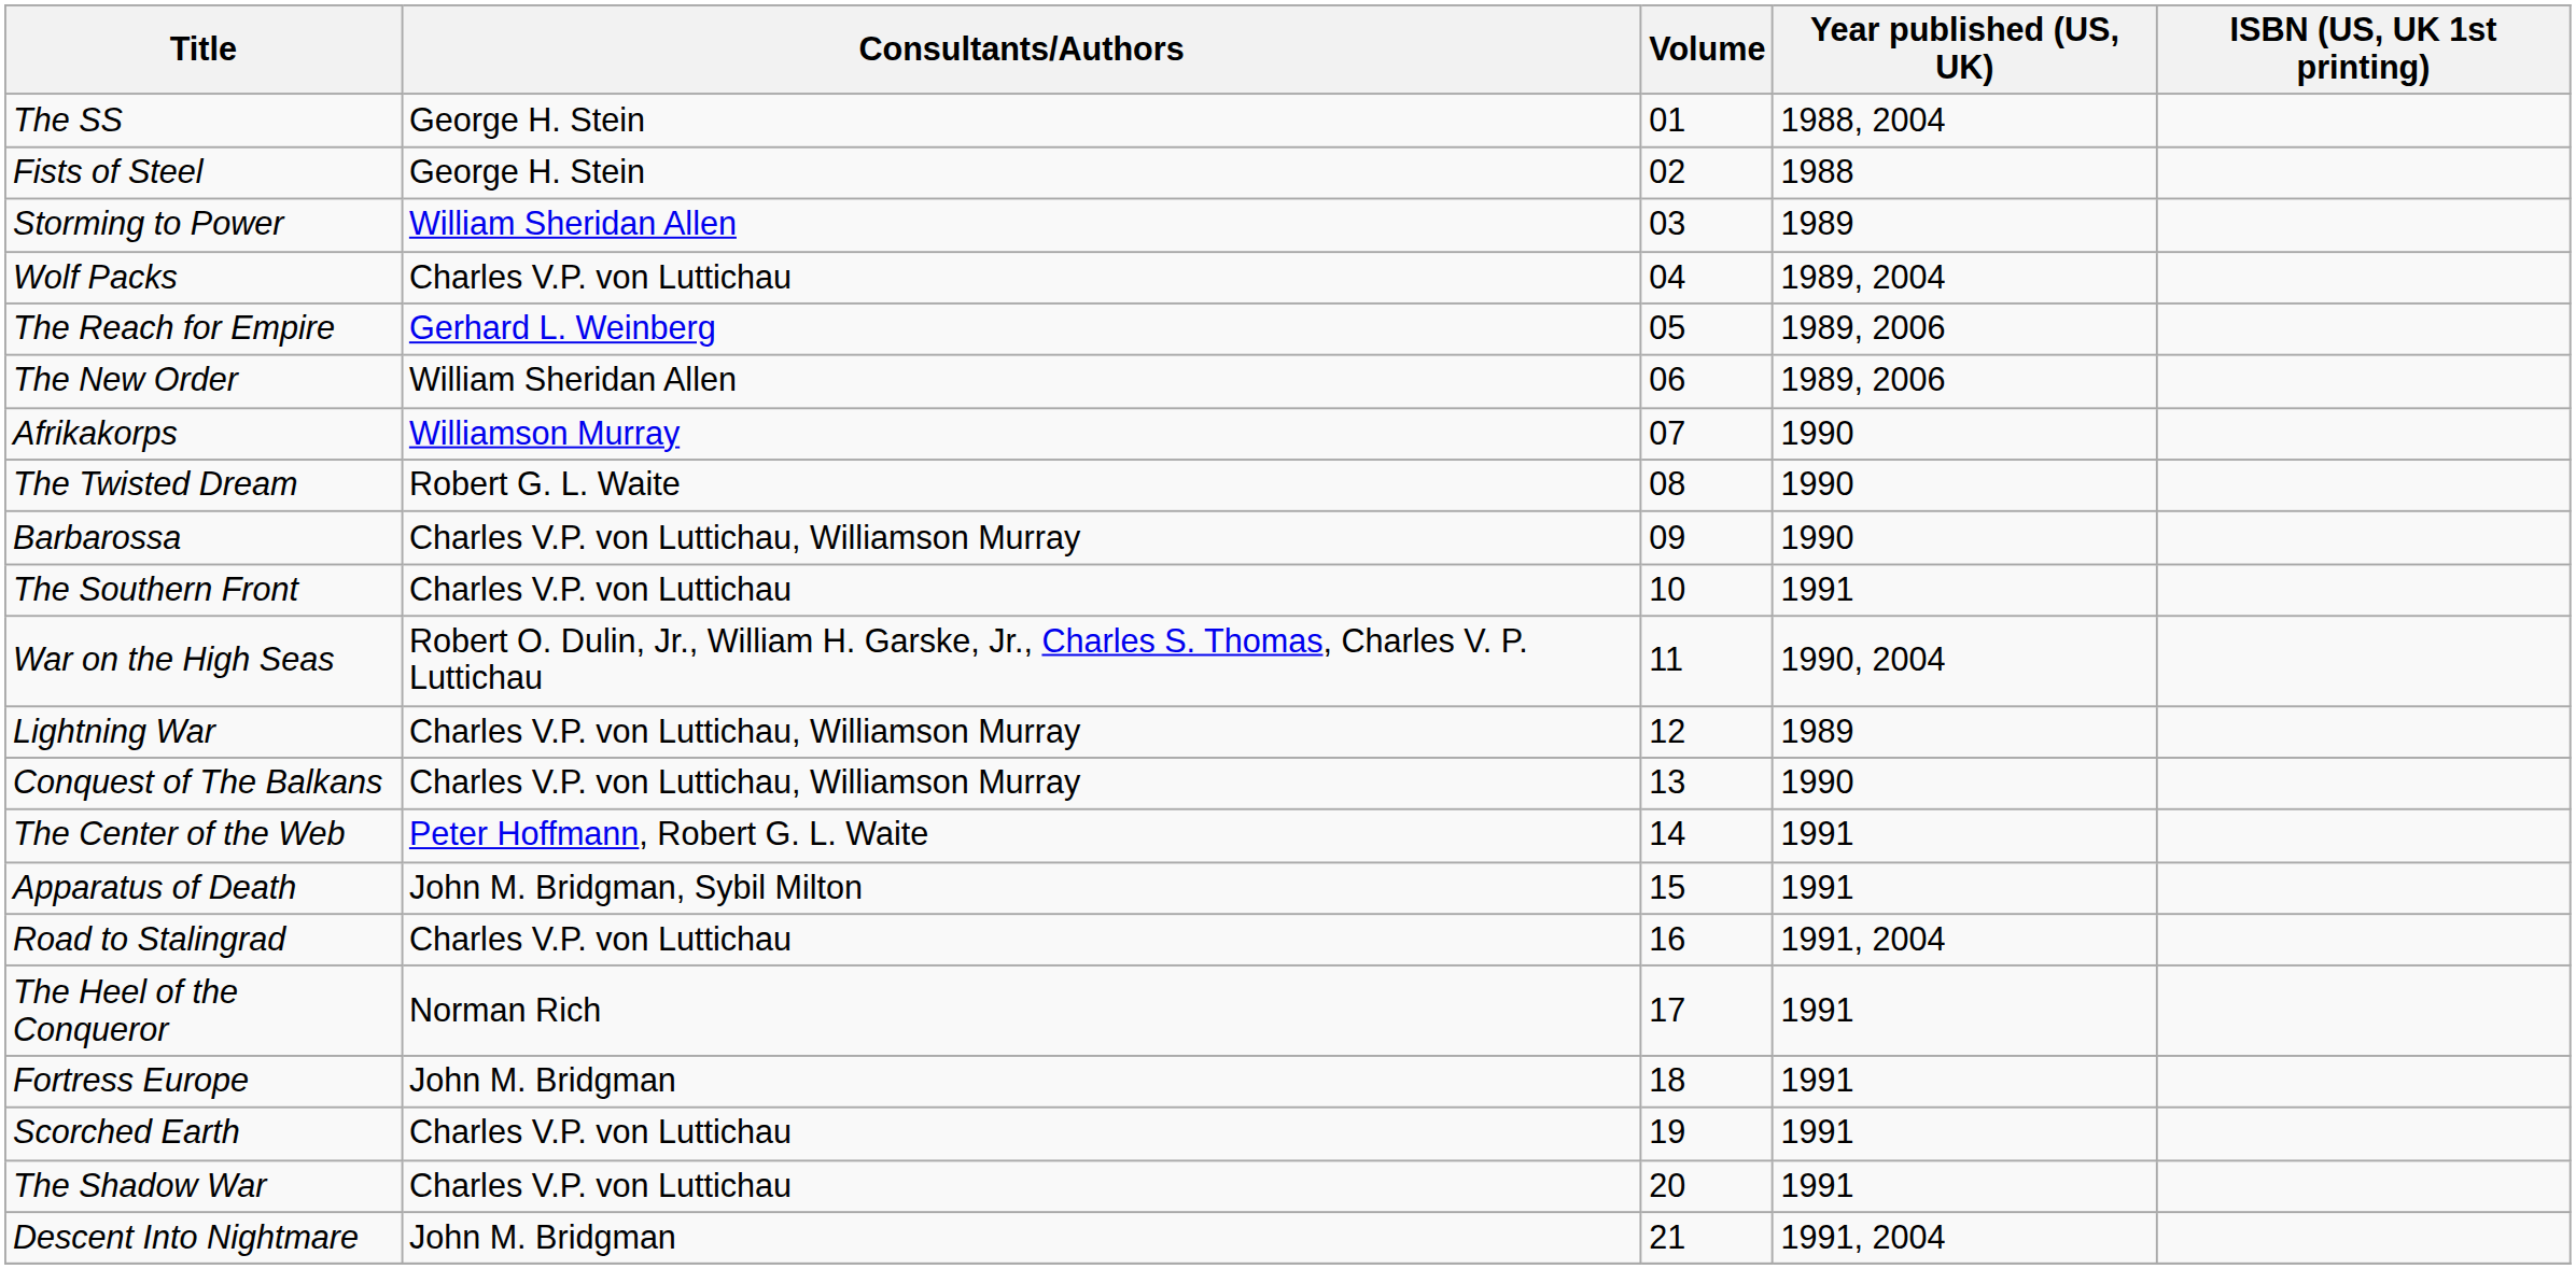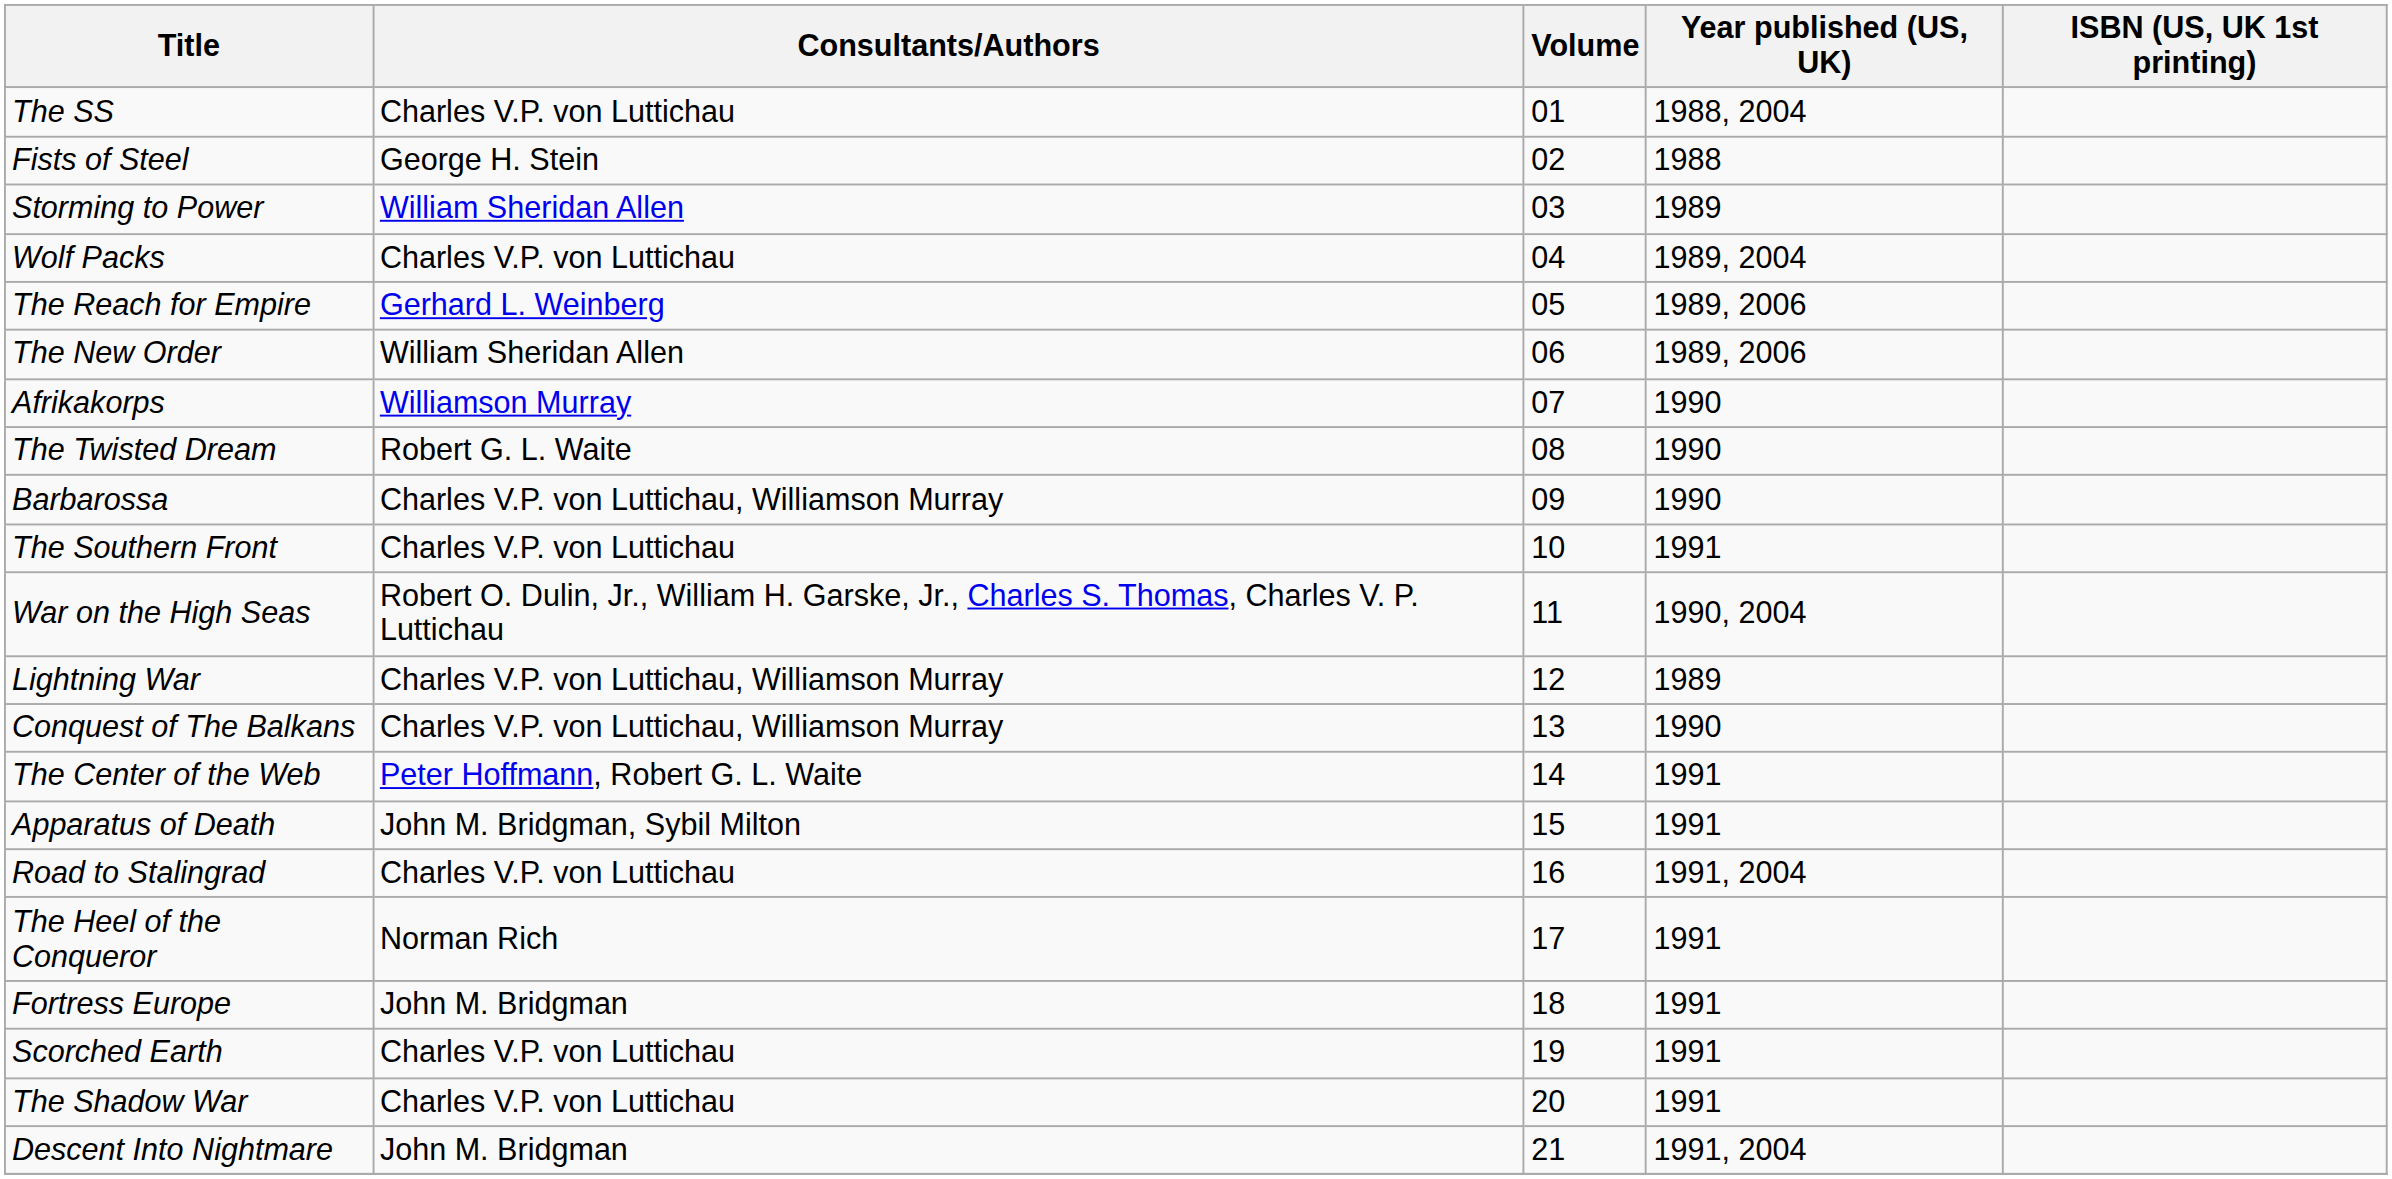The SS | Consultants/Authors: George H. Stein -> Charles V.P. von Luttichau
